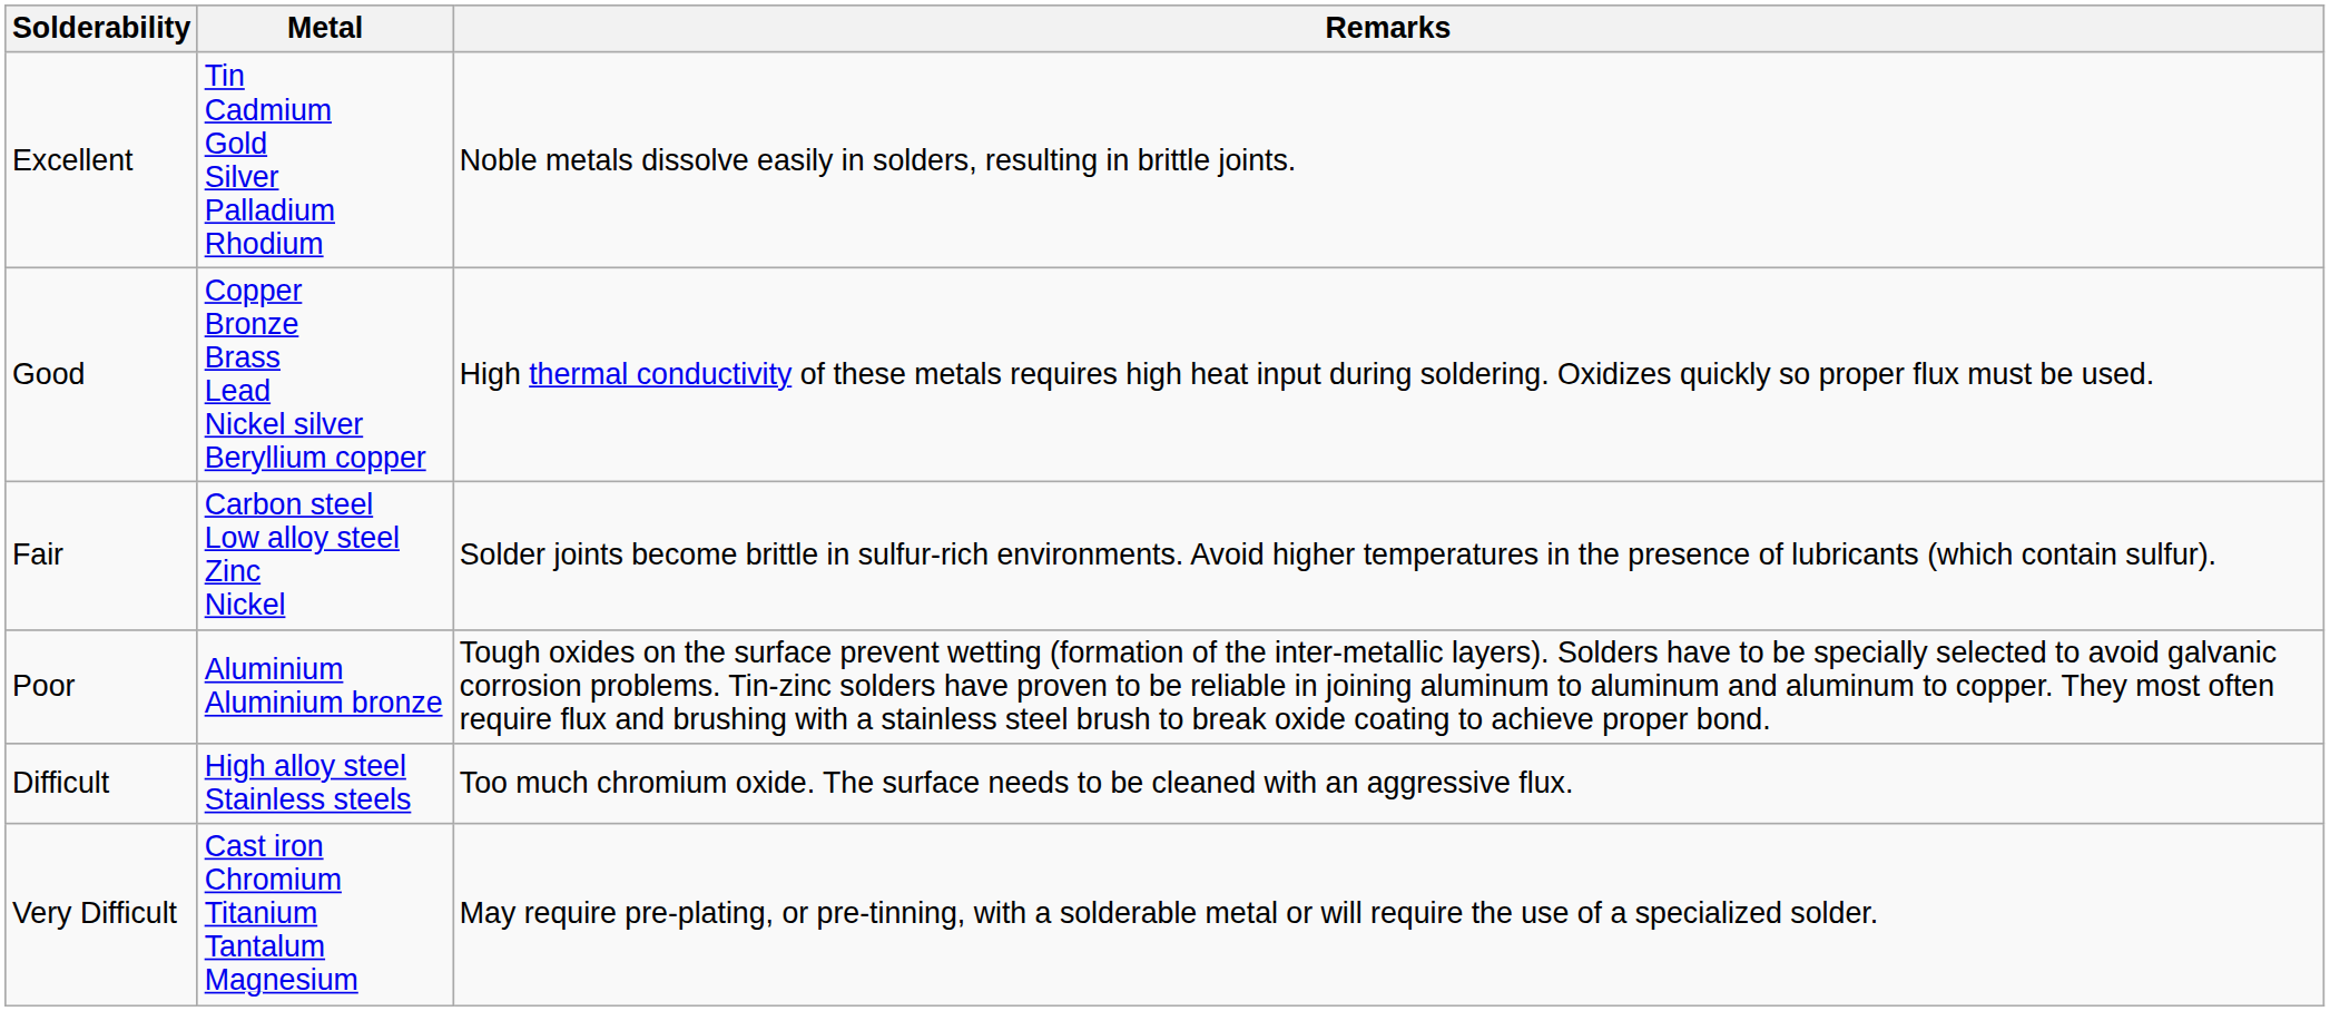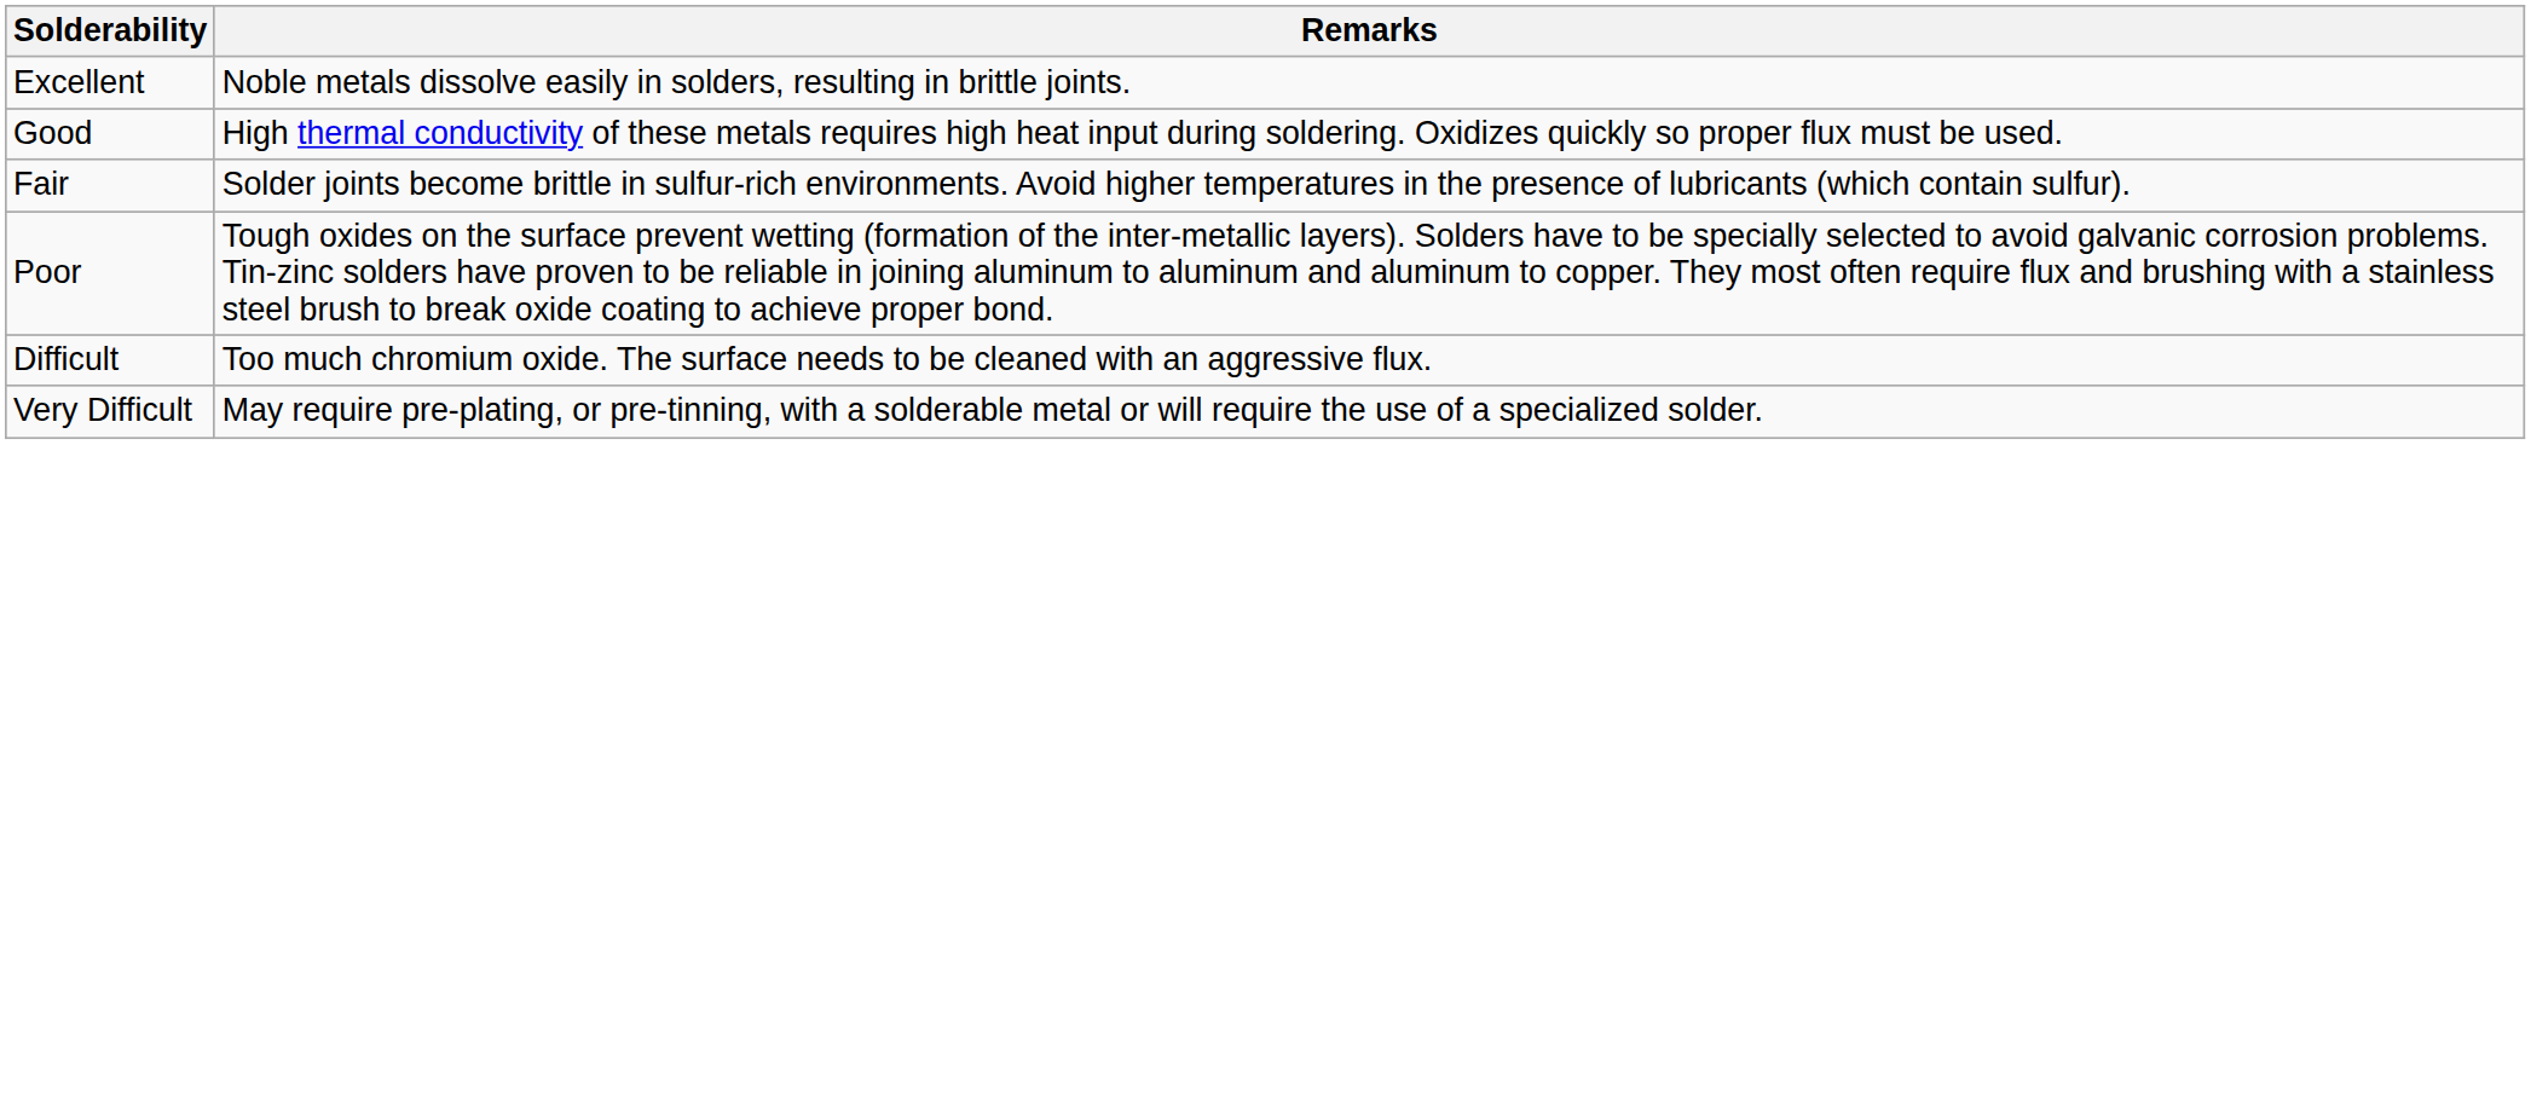- column: Metal | Tin Cadmium Gold Silver Palladium Rhodium | Copper Bronze Brass Lead Nickel silver Beryllium copper | Carbon steel Low alloy steel Zinc Nickel | Aluminium Aluminium bronze | High alloy steel Stainless steels | Cast iron Chromium Titanium Tantalum Magnesium
